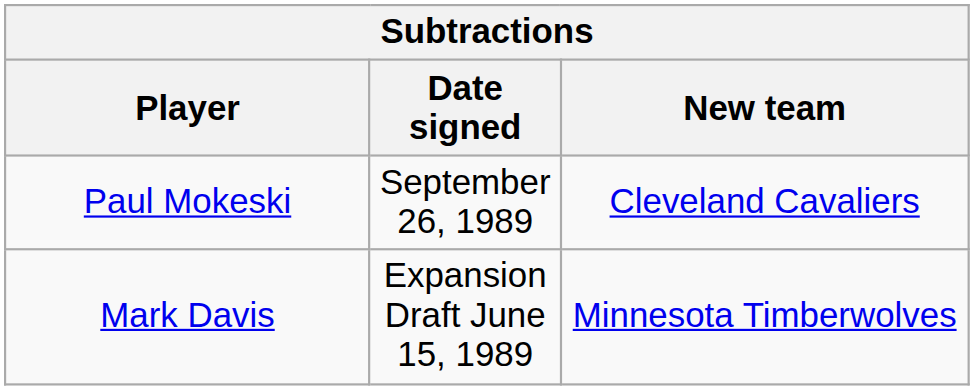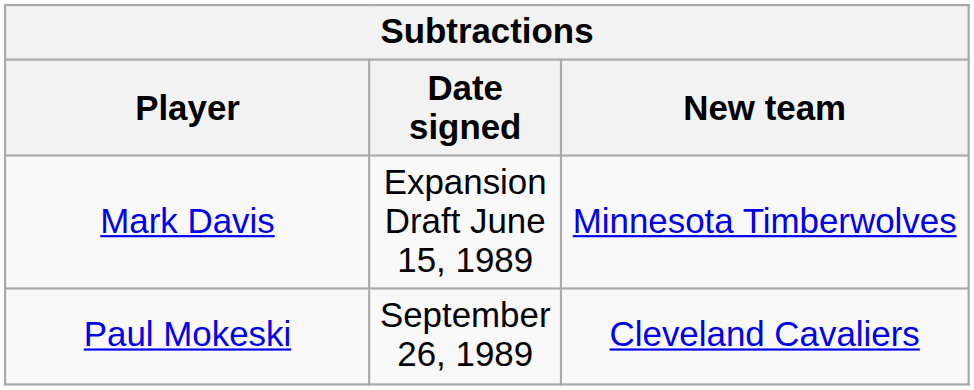rows swapped: Mark Davis <-> Paul Mokeski
